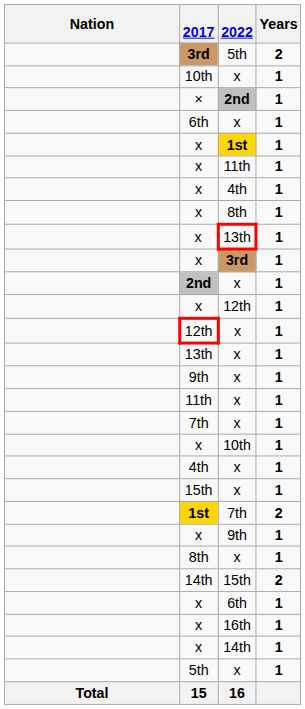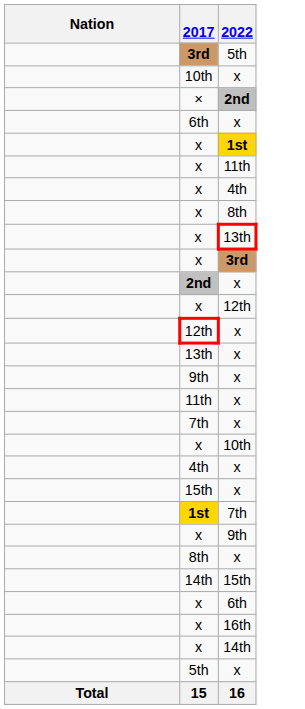- column: Years | 2 | 1 | 1 | 1 | 1 | 1 | 1 | 1 | 1 | 1 | 1 | 1 | 1 | 1 | 1 | 1 | 1 | 1 | 1 | 1 | 2 | 1 | 1 | 2 | 1 | 1 | 1 | 1
